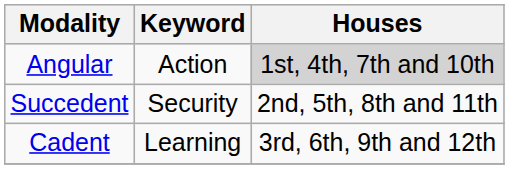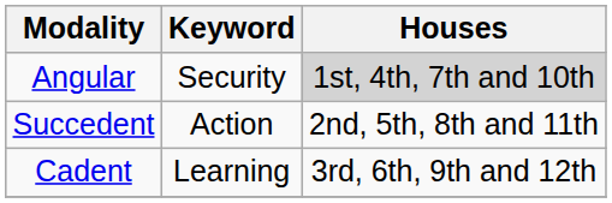Angular | Keyword: Action -> Security
Succedent | Keyword: Security -> Action
